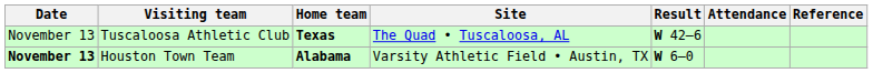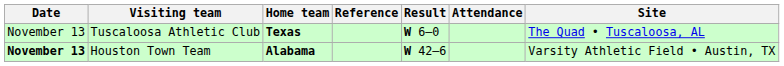columns swapped: Site <-> Reference
Tuscaloosa Athletic Club | Result: W 42–6 -> W 6–0
Houston Town Team | Result: W 6–0 -> W 42–6
